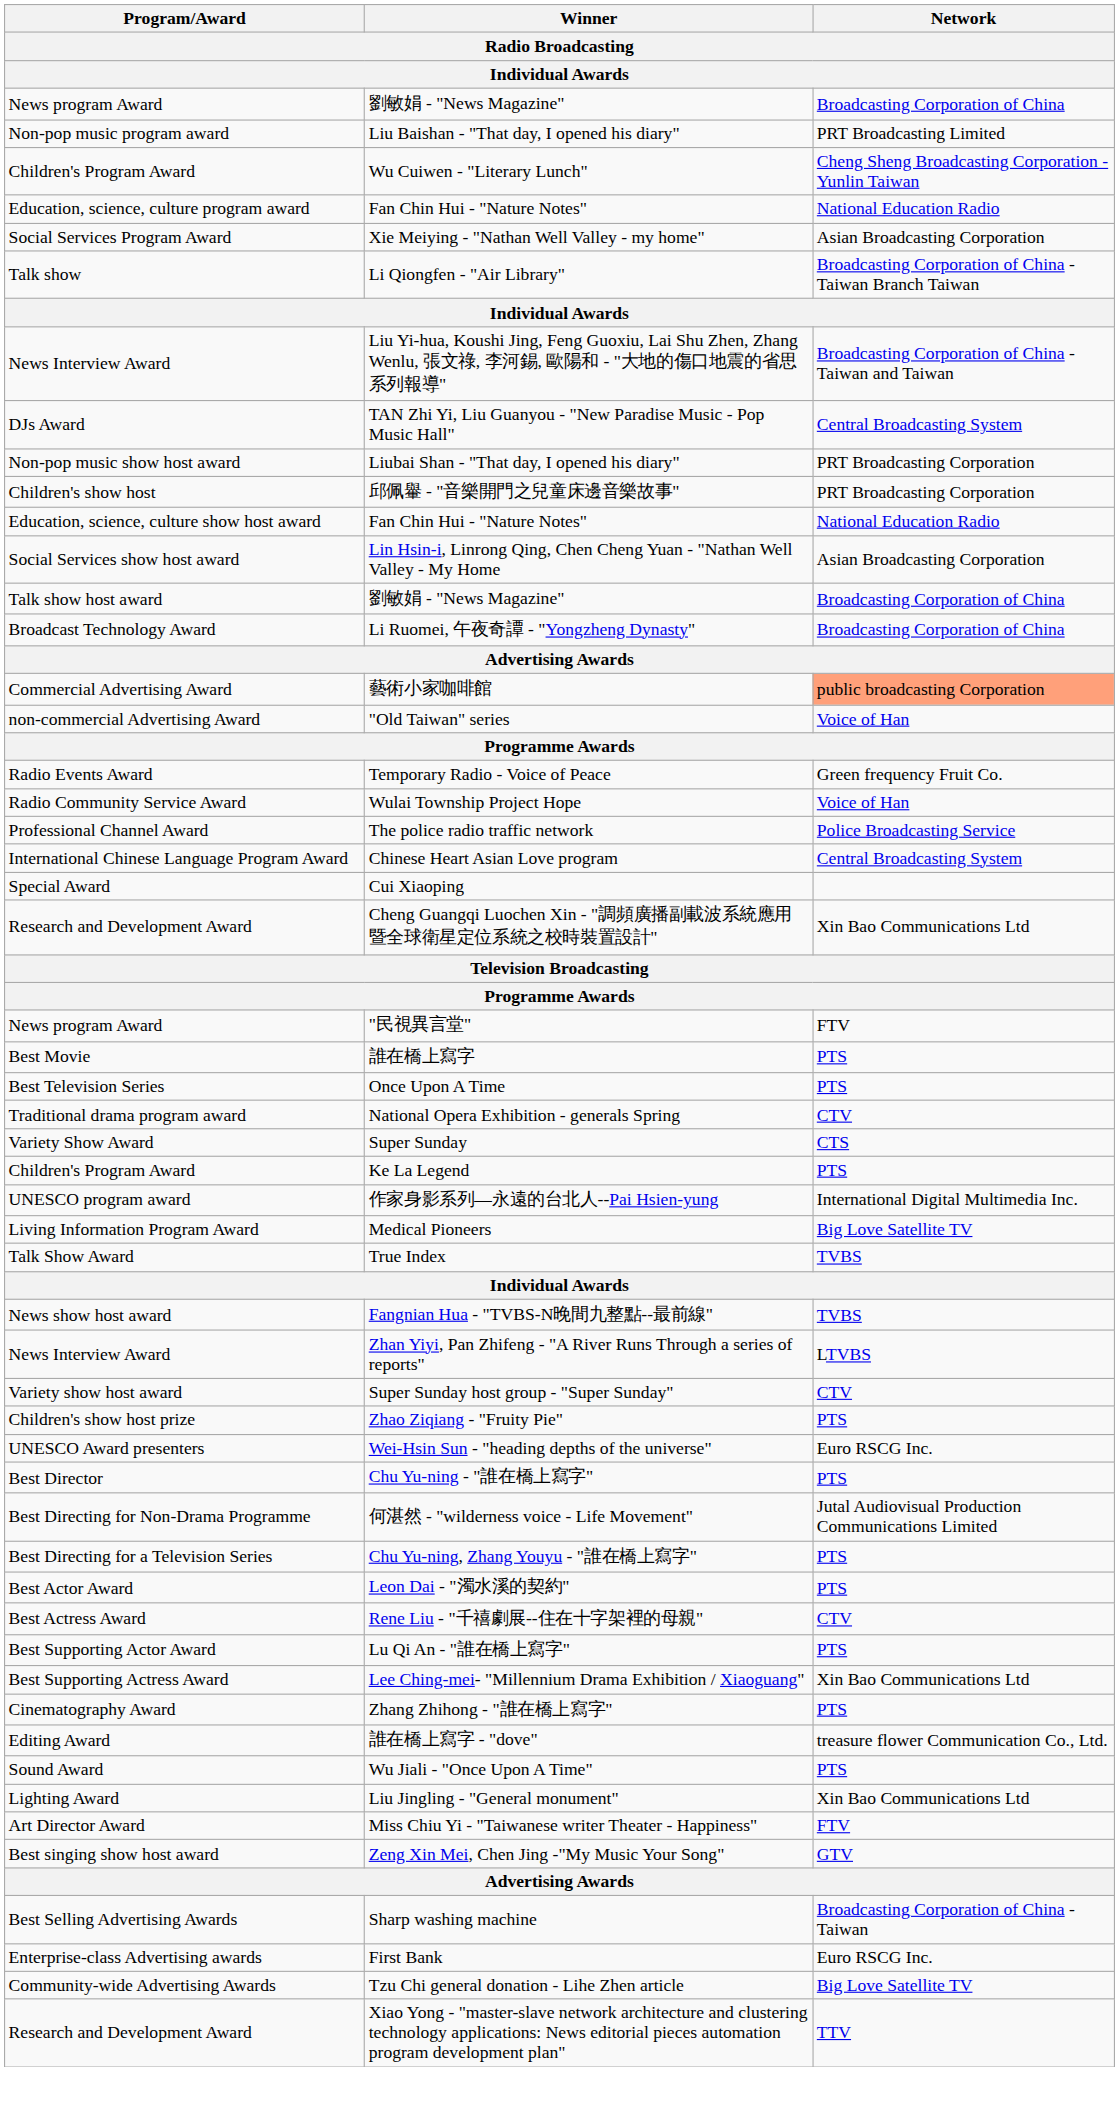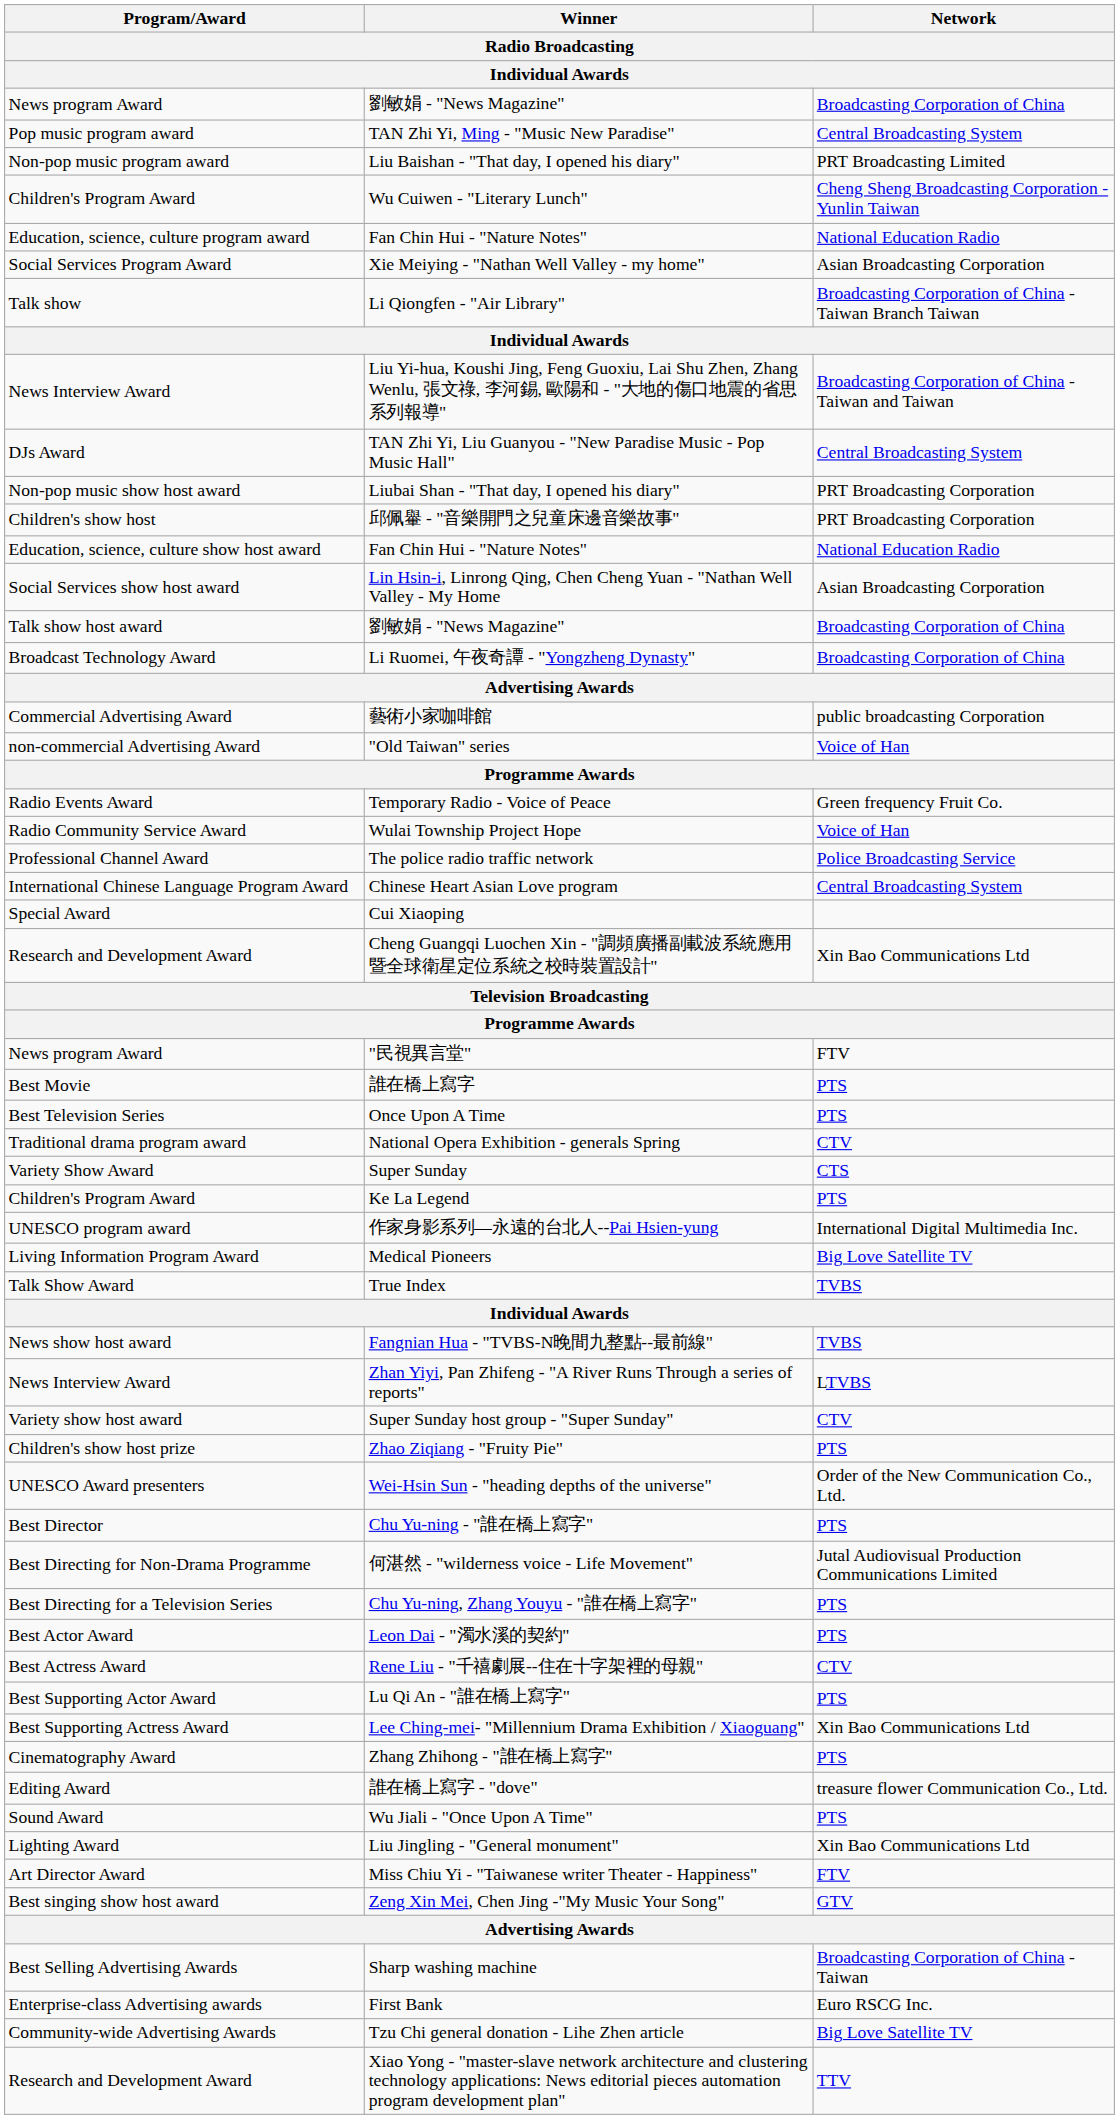+ row: Pop music program award | TAN Zhi Yi, Ming - "Music New Paradise" | Central Broadcasting System
藝術小家咖啡館 | Network: lightsalmon background -> no background
Wei-Hsin Sun - "heading depths of the universe" | Network: Euro RSCG Inc. -> Order of the New Communication Co., Ltd.
